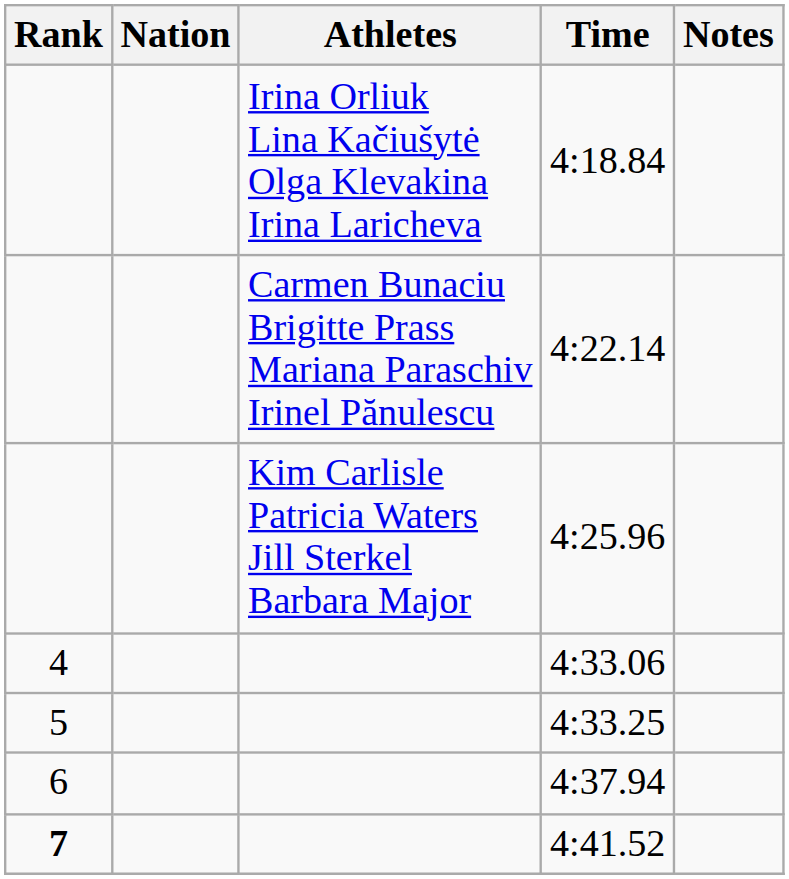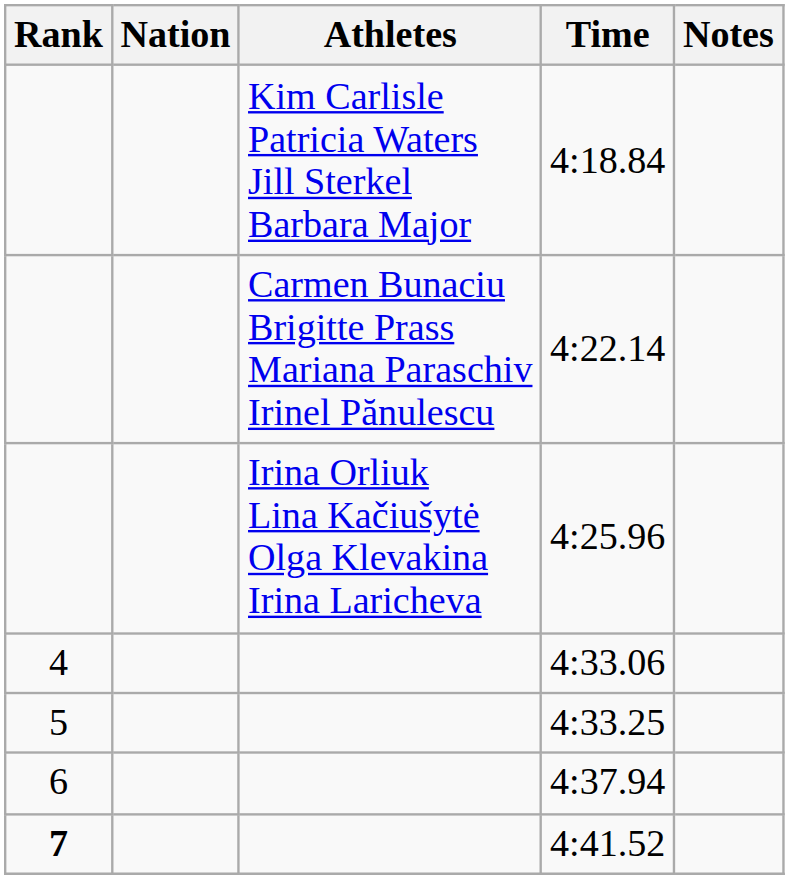4:18.84 | Athletes: Irina Orliuk Lina Kačiušytė Olga Klevakina Irina Laricheva -> Kim Carlisle Patricia Waters Jill Sterkel Barbara Major
4:25.96 | Athletes: Kim Carlisle Patricia Waters Jill Sterkel Barbara Major -> Irina Orliuk Lina Kačiušytė Olga Klevakina Irina Laricheva
